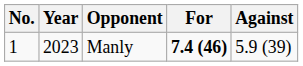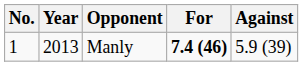Manly | Year: 2023 -> 2013
